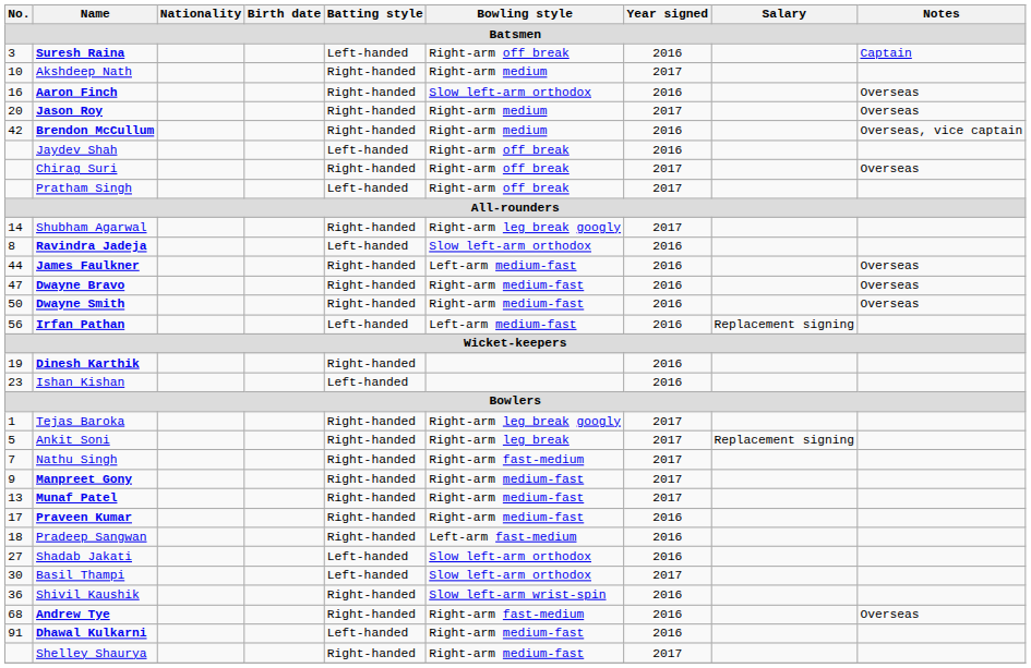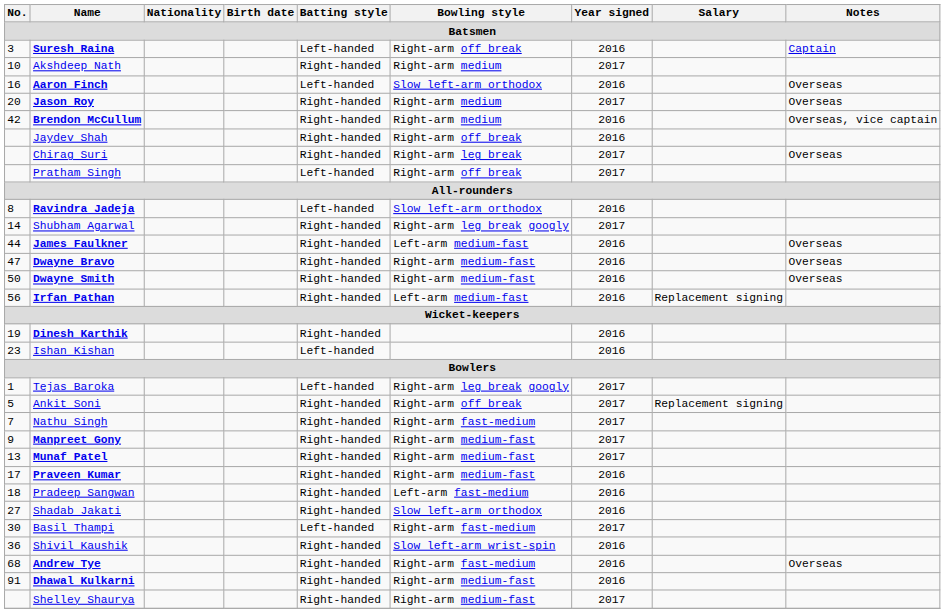Aaron Finch | Batting style: Right-handed -> Left-handed
Jaydev Shah | Batting style: Left-handed -> Right-handed
Chirag Suri | Bowling style: Right-arm off break -> Right-arm leg break
rows swapped: Ravindra Jadeja <-> Shubham Agarwal
Irfan Pathan | Batting style: Left-handed -> Right-handed
Tejas Baroka | Batting style: Right-handed -> Left-handed
Ankit Soni | Bowling style: Right-arm leg break -> Right-arm off break
Shadab Jakati | Batting style: Left-handed -> Right-handed
Basil Thampi | Bowling style: Slow left-arm orthodox -> Right-arm fast-medium
Dhawal Kulkarni | Batting style: Left-handed -> Right-handed
